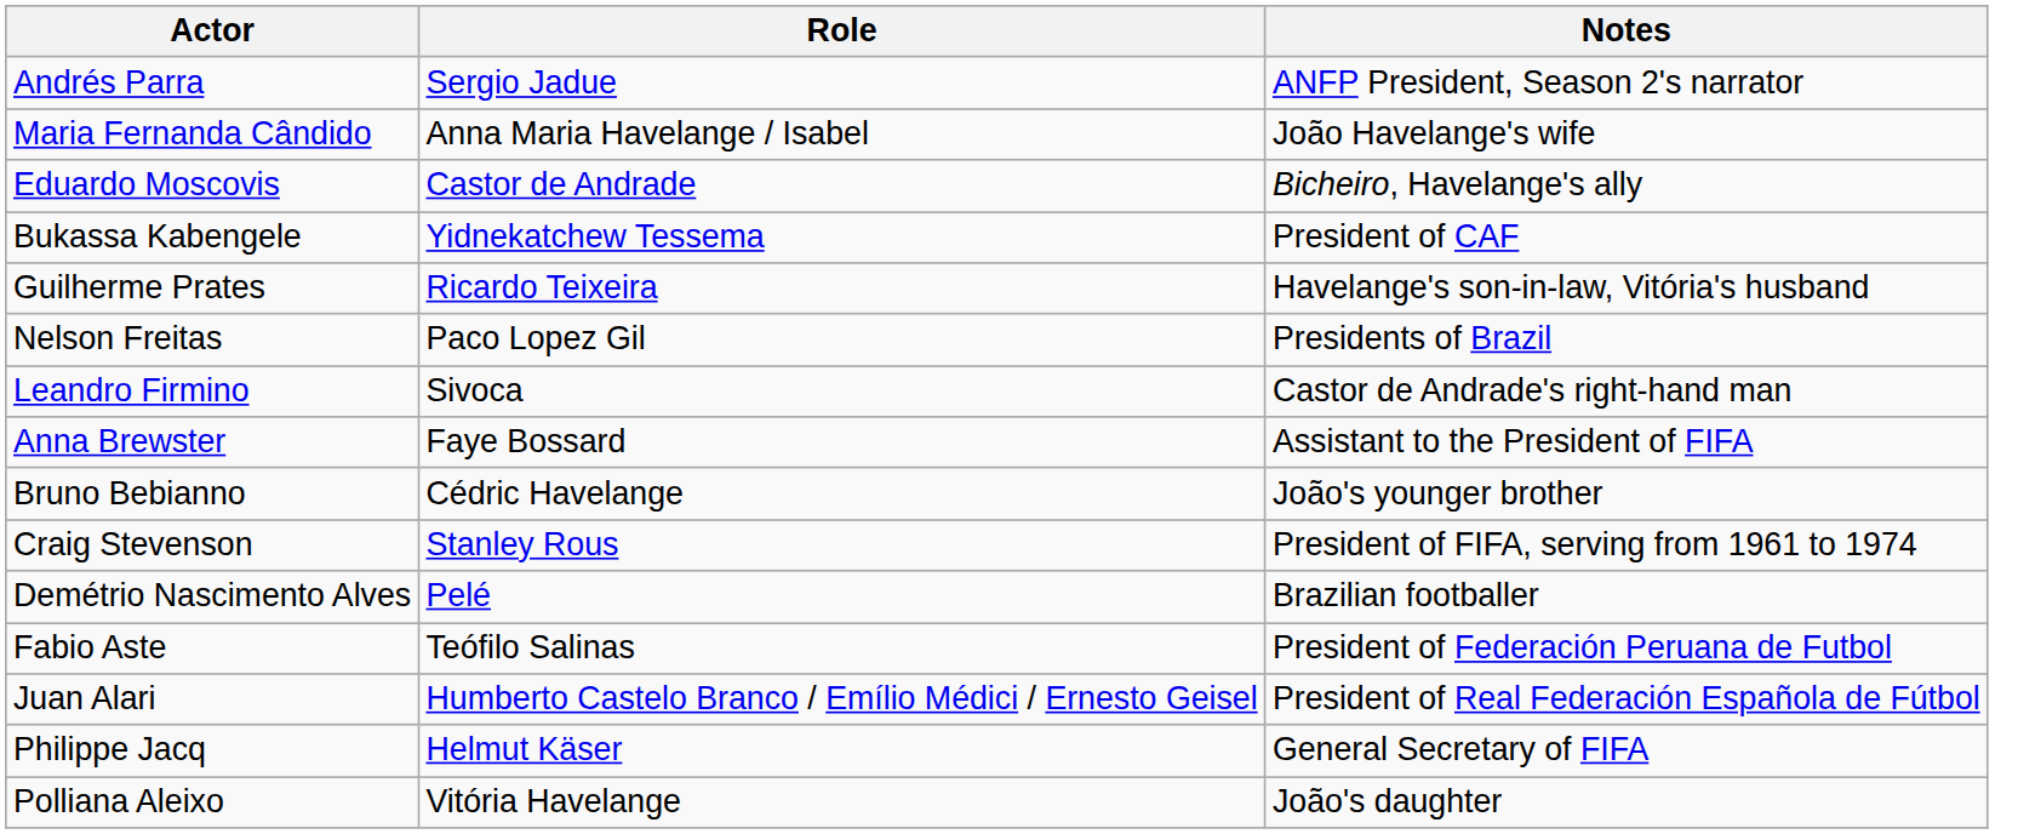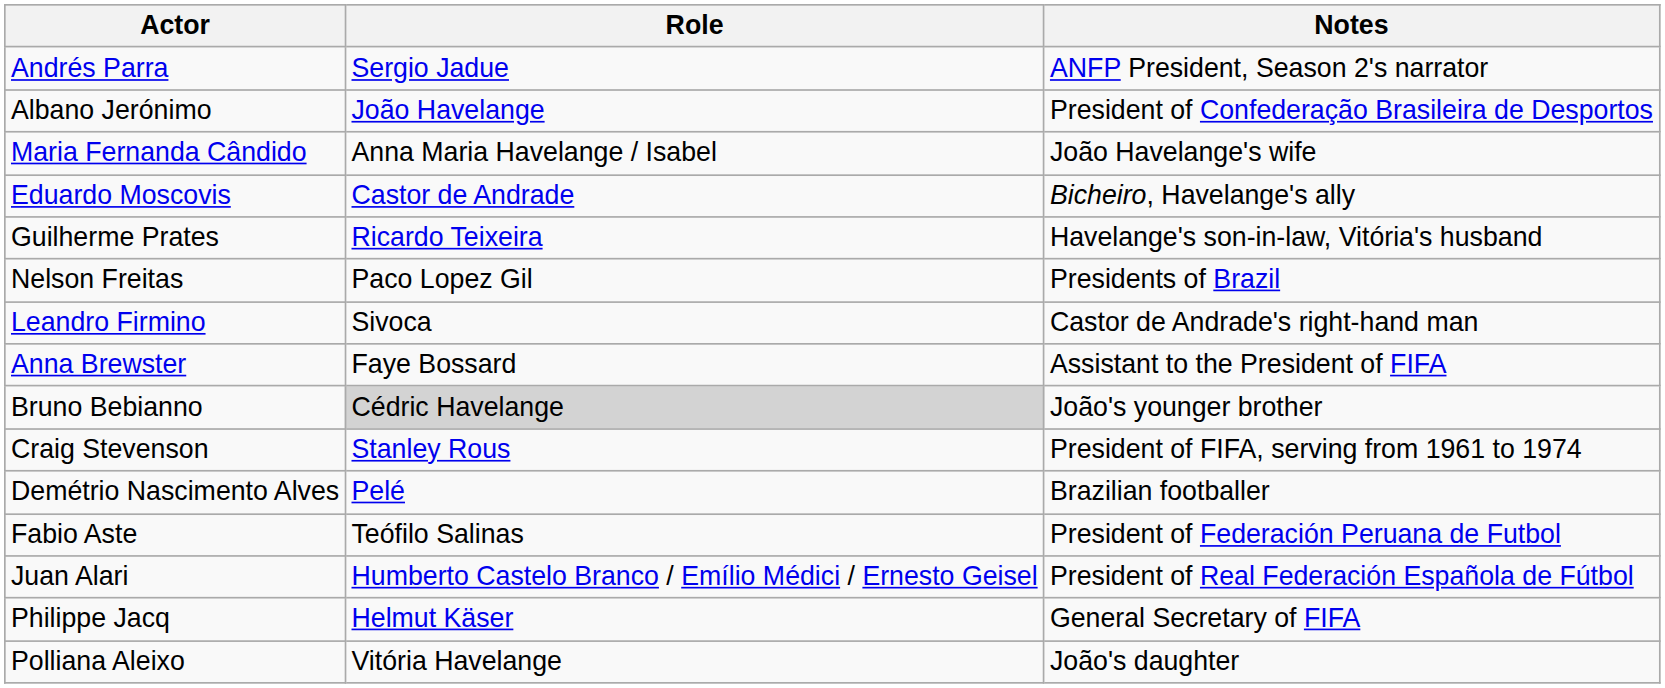+ row: Albano Jerónimo | João Havelange | President of Confederação Brasileira de Desportos
- row: Bukassa Kabengele | Yidnekatchew Tessema | President of CAF
Bruno Bebianno | Role: no background -> lightgrey background
